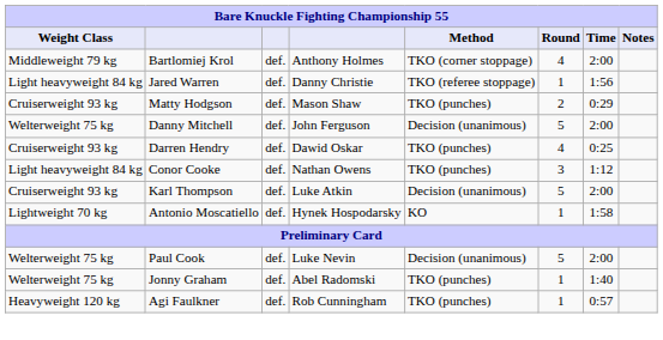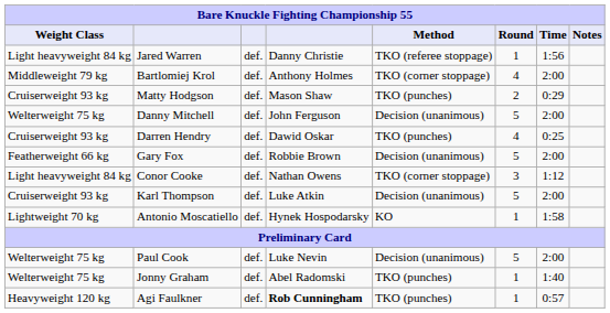rows swapped: Jared Warren <-> Bartlomiej Krol
+ row: Featherweight 66 kg | Gary Fox | def. | Robbie Brown | Decision (unanimous) | 5 | 2:00
Conor Cooke | Method: TKO (punches) -> TKO (corner stoppage)
Agi Faulkner | column 4: normal -> bold
